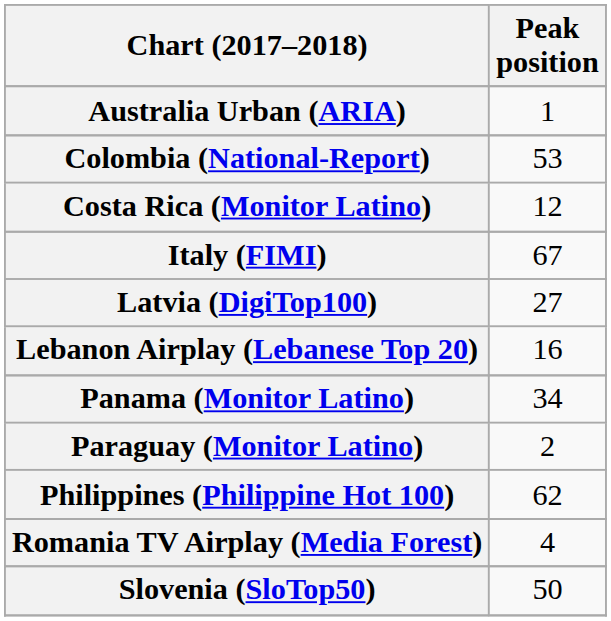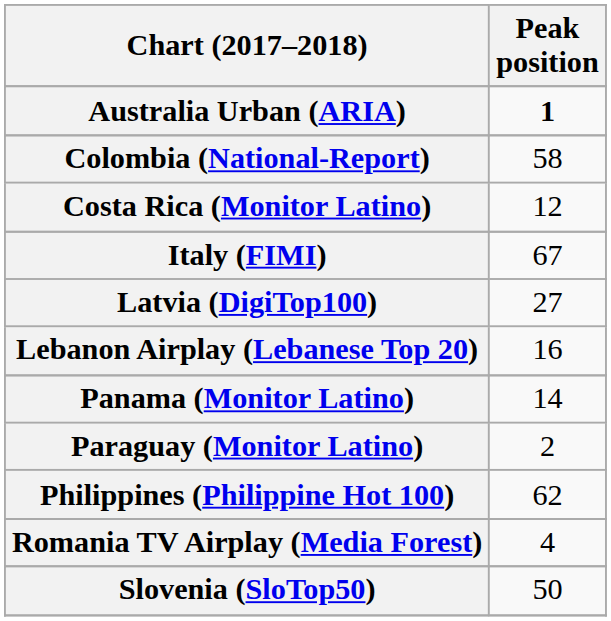Australia Urban (ARIA) | Peak position: normal -> bold
Colombia (National-Report) | Peak position: 53 -> 58
Panama (Monitor Latino) | Peak position: 34 -> 14
